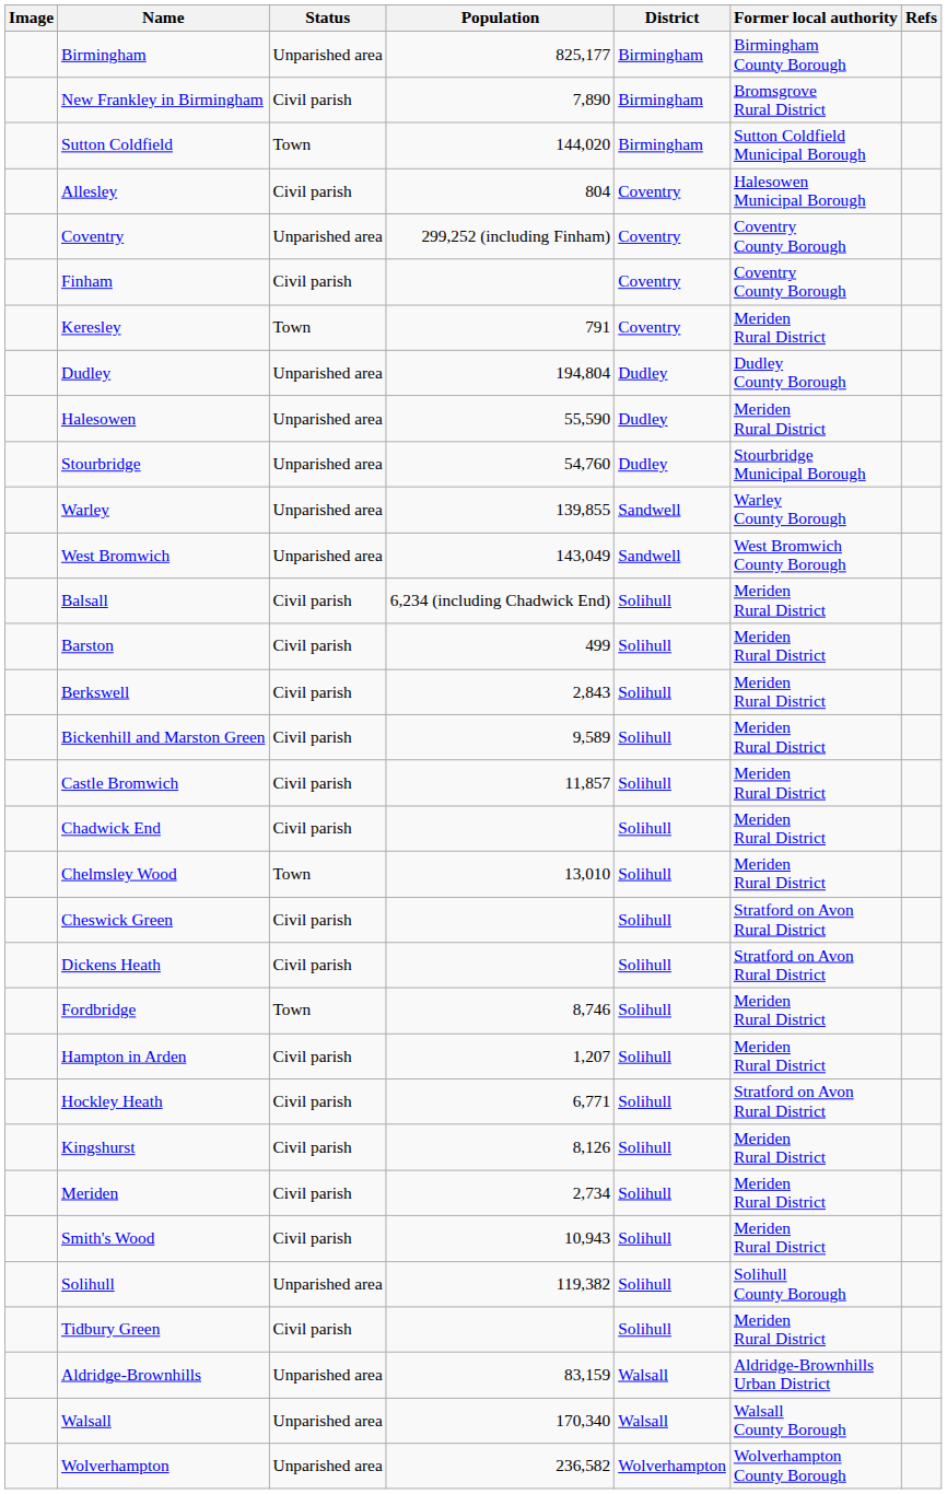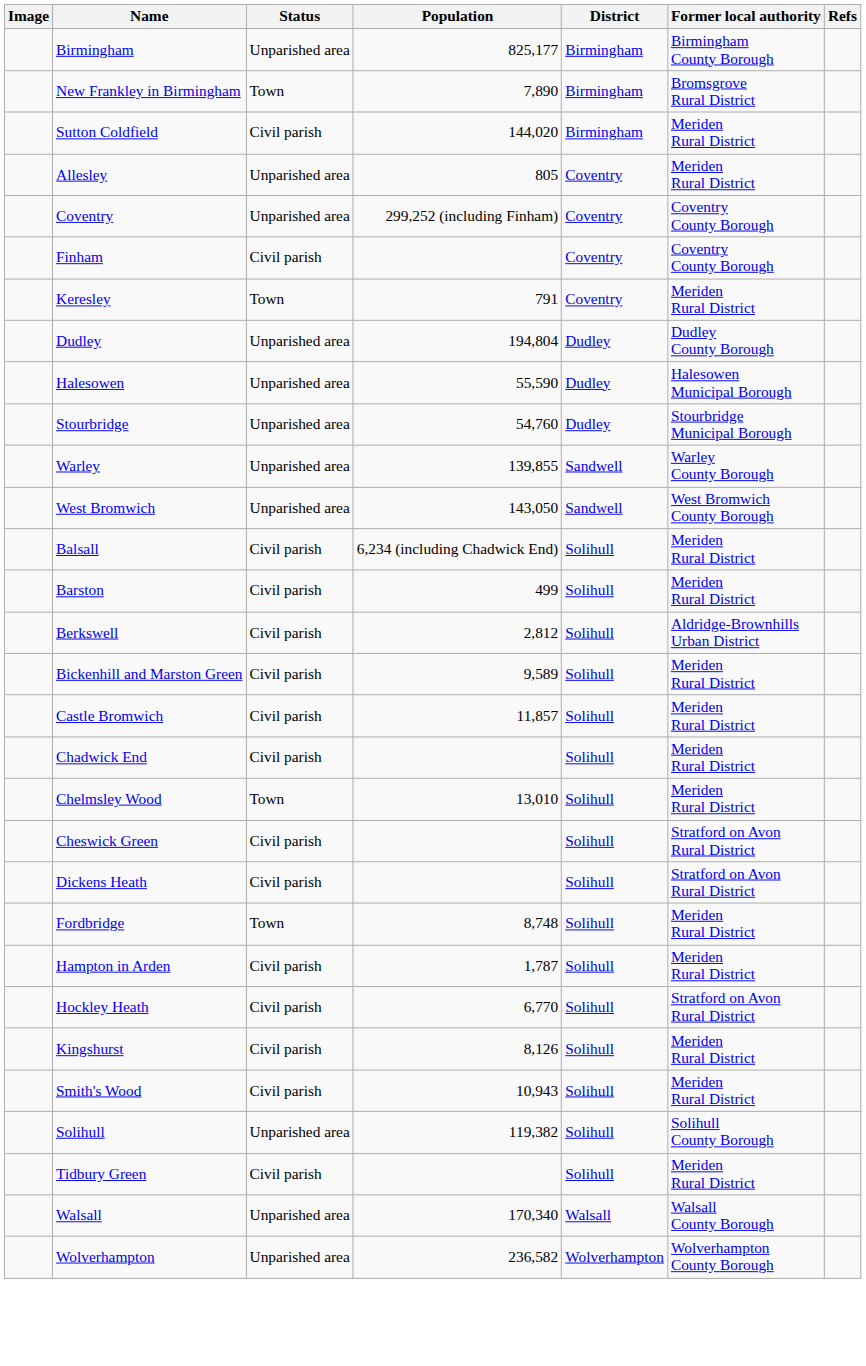New Frankley in Birmingham | Status: Civil parish -> Town
Sutton Coldfield | Status: Town -> Civil parish
Sutton Coldfield | Former local authority: Sutton Coldfield Municipal Borough -> Meriden Rural District
Allesley | Status: Civil parish -> Unparished area
Allesley | Population: 804 -> 805
Allesley | Former local authority: Halesowen Municipal Borough -> Meriden Rural District
Halesowen | Former local authority: Meriden Rural District -> Halesowen Municipal Borough
West Bromwich | Population: 143,049 -> 143,050
Berkswell | Population: 2,843 -> 2,812
Berkswell | Former local authority: Meriden Rural District -> Aldridge-Brownhills Urban District
Fordbridge | Population: 8,746 -> 8,748
Hampton in Arden | Population: 1,207 -> 1,787
Hockley Heath | Population: 6,771 -> 6,770
- row: Meriden | Civil parish | 2,734 | Solihull | Meriden Rural District
- row: Aldridge-Brownhills | Unparished area | 83,159 | Walsall | Aldridge-Brownhills Urban District
